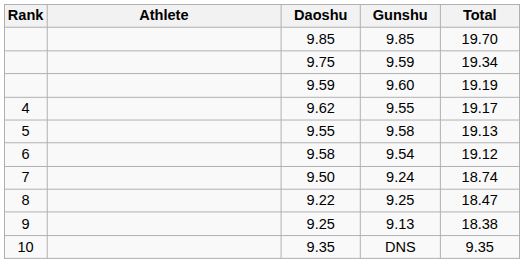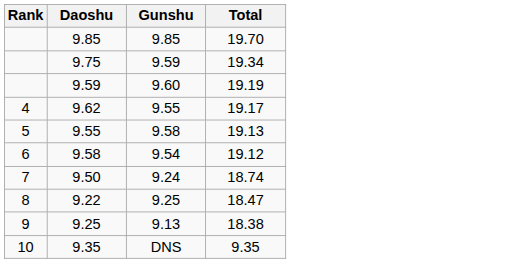- column: Athlete
